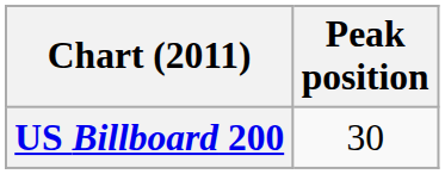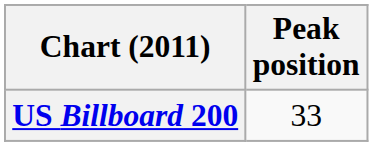US Billboard 200 | Peak position: 30 -> 33
